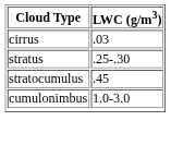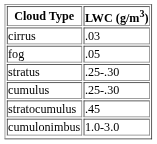+ row: fog | .05
+ row: cumulus | .25-.30
